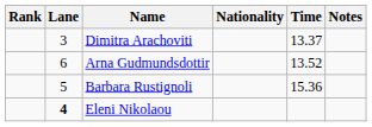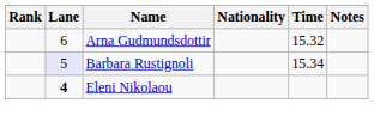- row: 3 | Dimitra Arachoviti | 13.37
Arna Gudmundsdottir | Time: 13.52 -> 15.32
Barbara Rustignoli | Lane: no background -> lavender background
Barbara Rustignoli | Time: 15.36 -> 15.34
